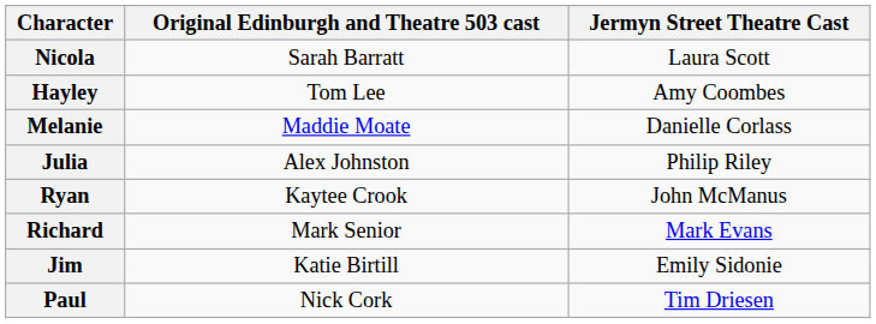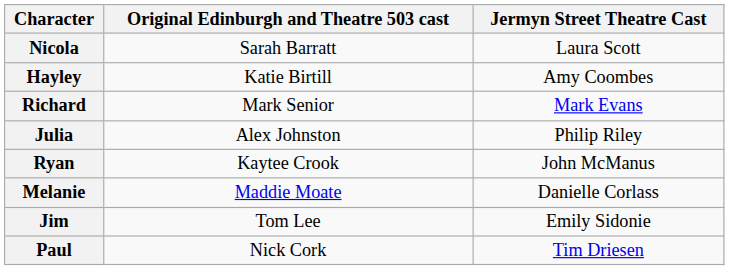Hayley | Original Edinburgh and Theatre 503 cast: Tom Lee -> Katie Birtill
rows swapped: Melanie <-> Richard
Jim | Original Edinburgh and Theatre 503 cast: Katie Birtill -> Tom Lee
